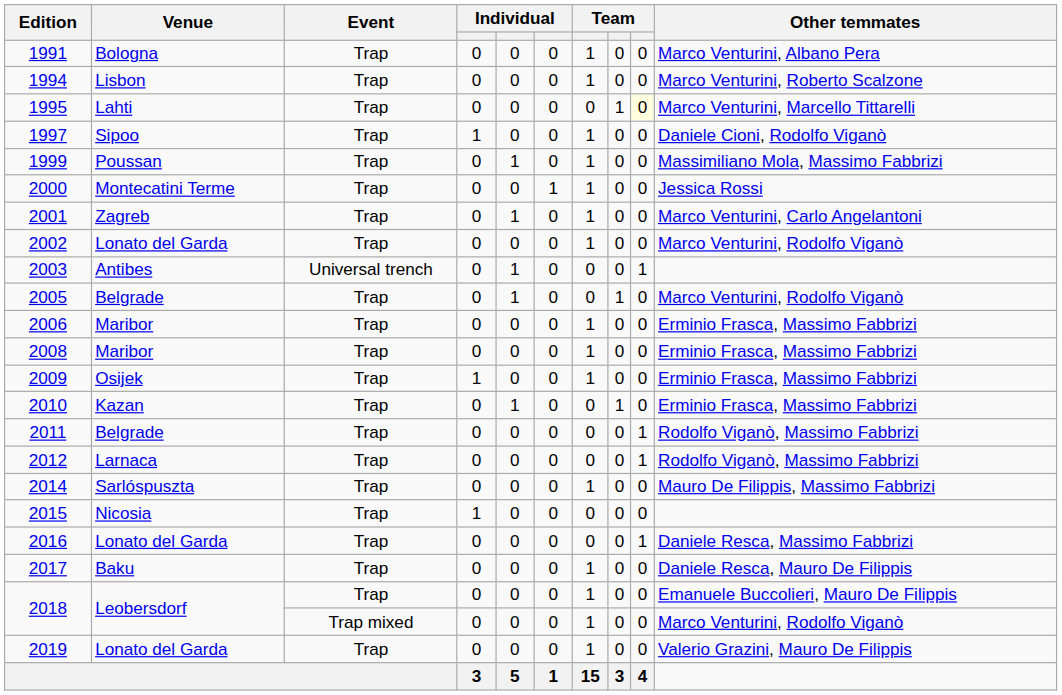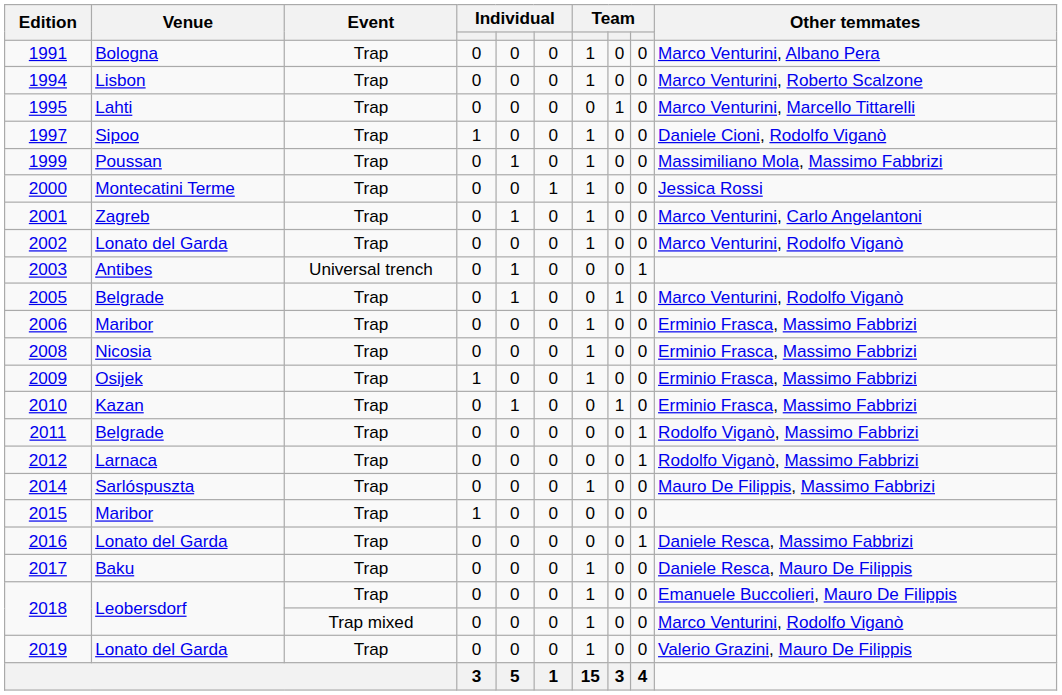1995 | column 9: lightyellow background -> no background
2008 | Venue: Maribor -> Nicosia
2015 | Venue: Nicosia -> Maribor
